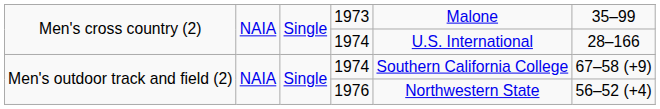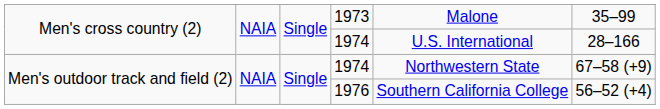Men's outdoor track and field (2) / 1974 | column 5: Southern California College -> Northwestern State
1976 | column 5: Northwestern State -> Southern California College
